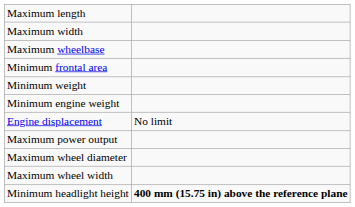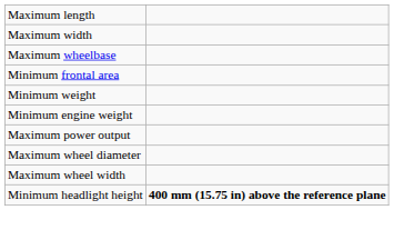- row: Engine displacement | No limit
